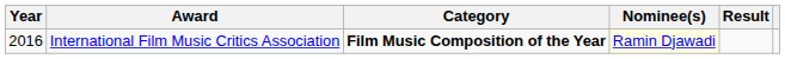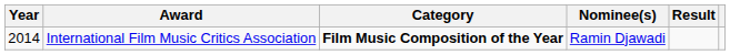International Film Music Critics Association | Year: 2016 -> 2014
International Film Music Critics Association | Nominee(s): lightyellow background -> no background
